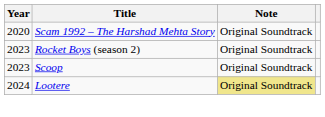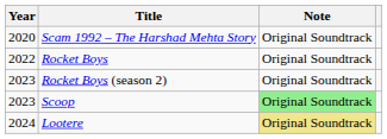+ row: 2022 | Rocket Boys | Original Soundtrack
Scoop | Note: no background -> lightgreen background
